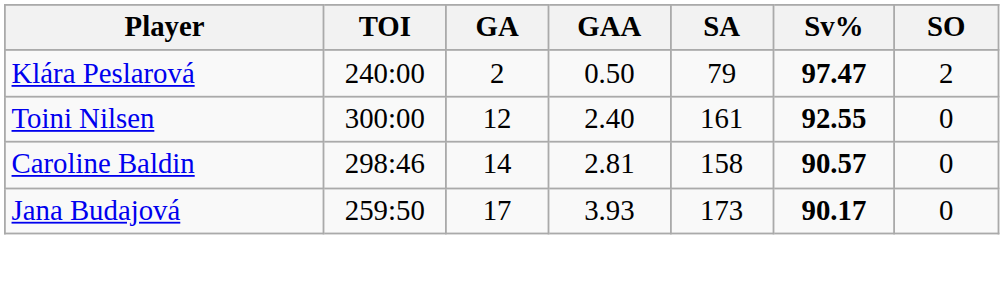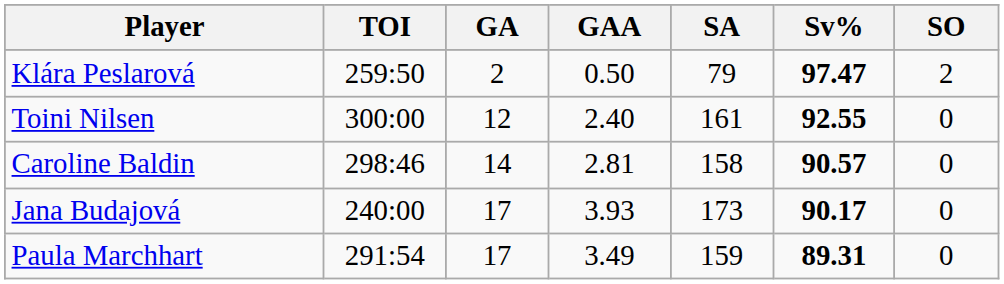Klára Peslarová | TOI: 240:00 -> 259:50
Jana Budajová | TOI: 259:50 -> 240:00
+ row: Paula Marchhart | 291:54 | 17 | 3.49 | 159 | 89.31 | 0
